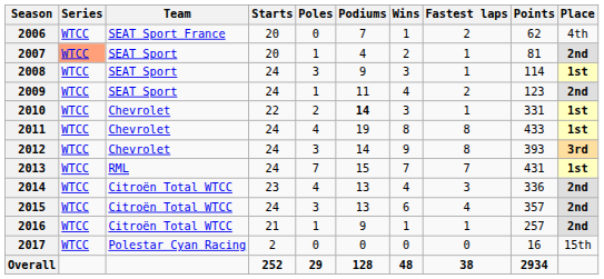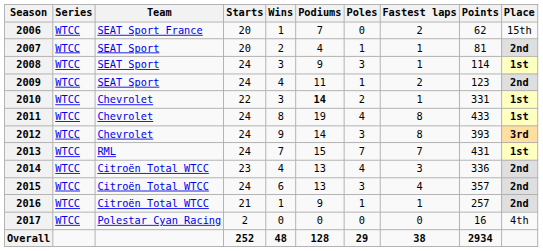columns swapped: Wins <-> Poles
2006 | Place: 4th -> 15th
2007 | Series: lightsalmon background -> no background
2017 | Place: 15th -> 4th
